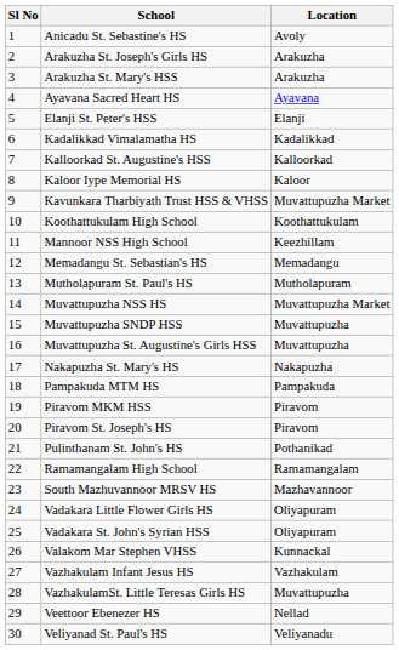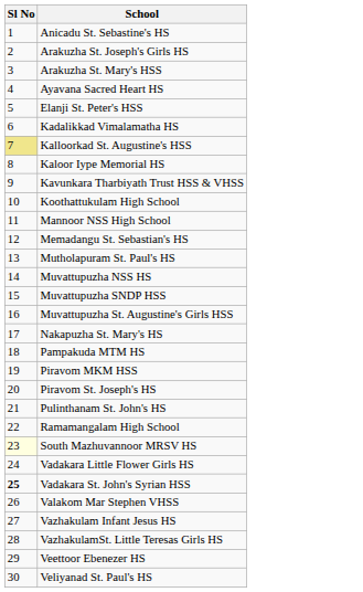- column: Location | Avoly | Arakuzha | Arakuzha | Ayavana | Elanji | Kadalikkad | Kalloorkad | Kaloor | Muvattupuzha Market | Koothattukulam | Keezhillam | Memadangu | Mutholapuram | Muvattupuzha Market | Muvattupuzha | Muvattupuzha | Nakapuzha | Pampakuda | Piravom | Piravom | Pothanikad | Ramamangalam | Mazhavannoor | Oliyapuram | Oliyapuram | Kunnackal | Vazhakulam | Muvattupuzha | Nellad | Veliyanadu
Kalloorkad St. Augustine's HSS | Sl No: no background -> khaki background
South Mazhuvannoor MRSV HS | Sl No: no background -> lightyellow background
Vadakara St. John's Syrian HSS | Sl No: normal -> bold
